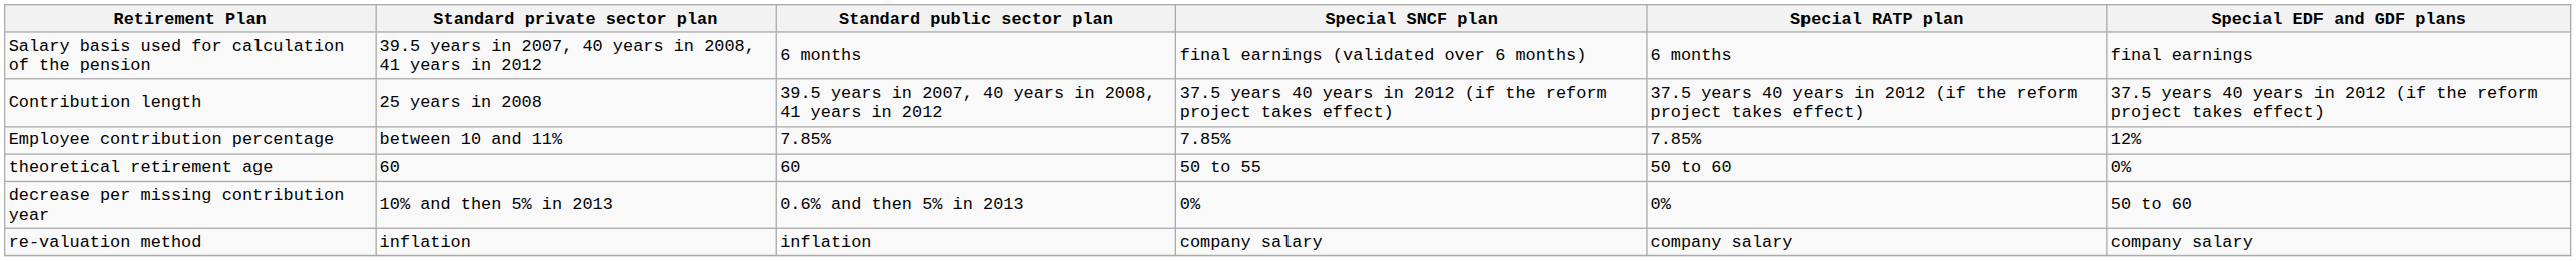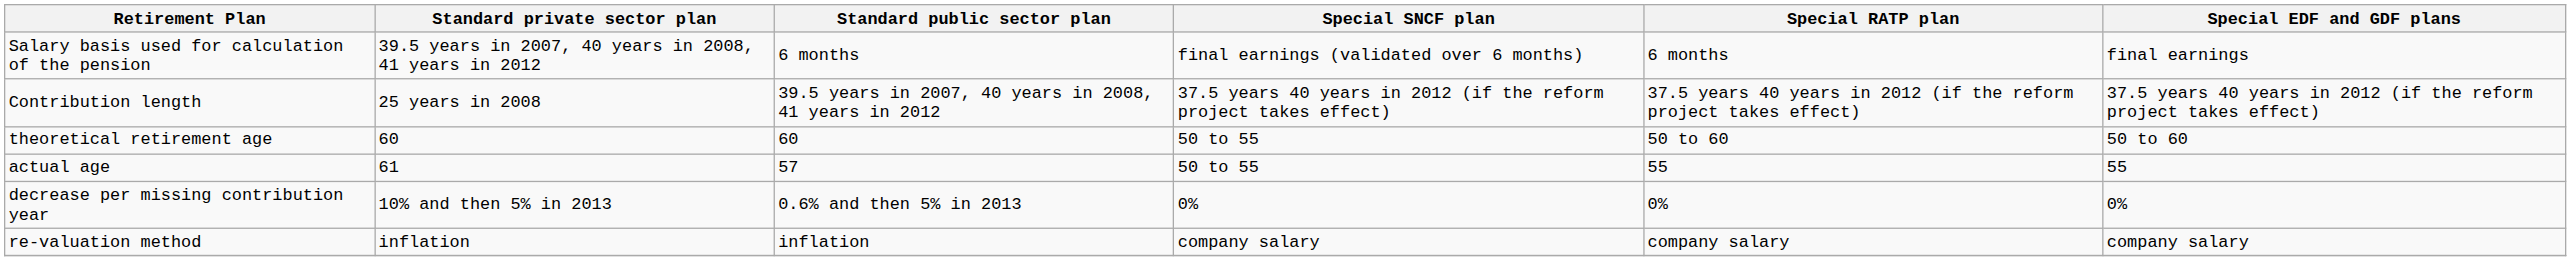- row: Employee contribution percentage | between 10 and 11% | 7.85% | 7.85% | 7.85% | 12%
theoretical retirement age | Special EDF and GDF plans: 0% -> 50 to 60
+ row: actual age | 61 | 57 | 50 to 55 | 55 | 55
decrease per missing contribution year | Special EDF and GDF plans: 50 to 60 -> 0%
